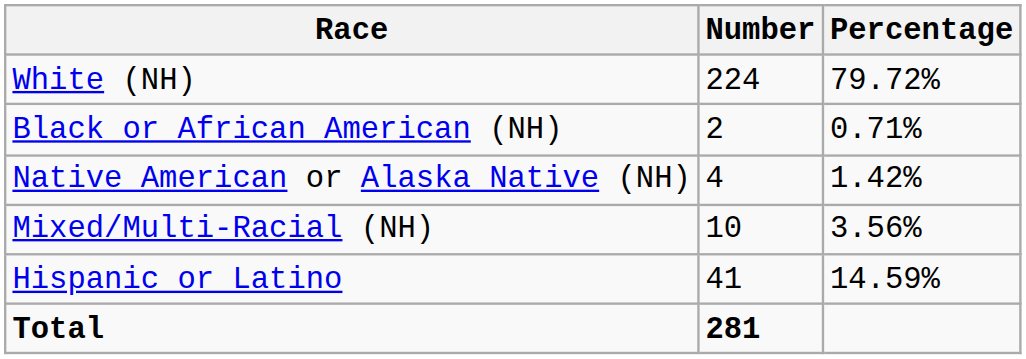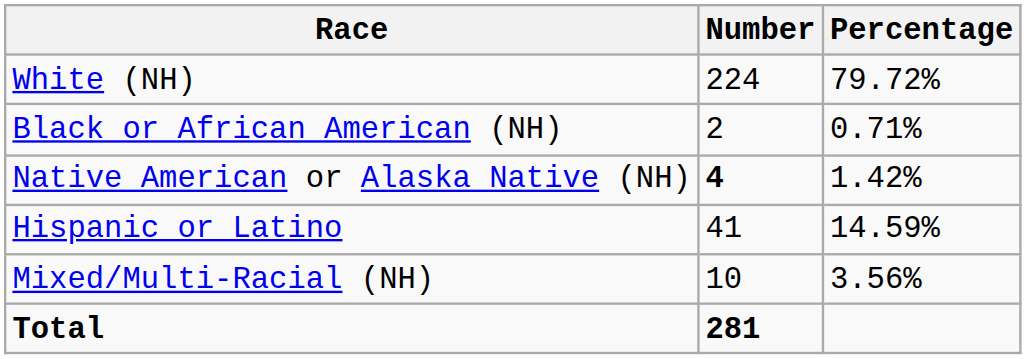Native American or Alaska Native (NH) | Number: normal -> bold
rows swapped: Mixed/Multi-Racial (NH) <-> Hispanic or Latino
